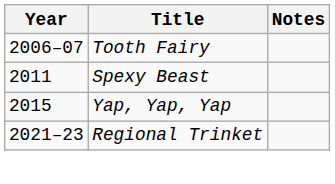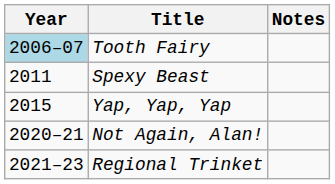Tooth Fairy | Year: no background -> lightblue background
+ row: 2020–21 | Not Again, Alan!
